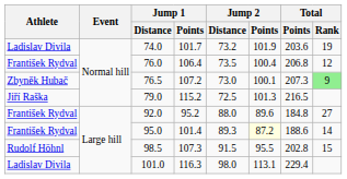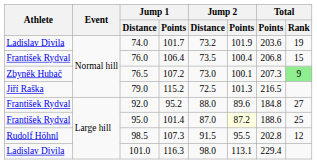76.0 | Total / Rank: 12 -> 15
95.0 | Jump 2 / Distance: 89.3 -> 87.0
95.0 | Total / Rank: 14 -> 25
98.5 | Total / Rank: 15 -> 12
